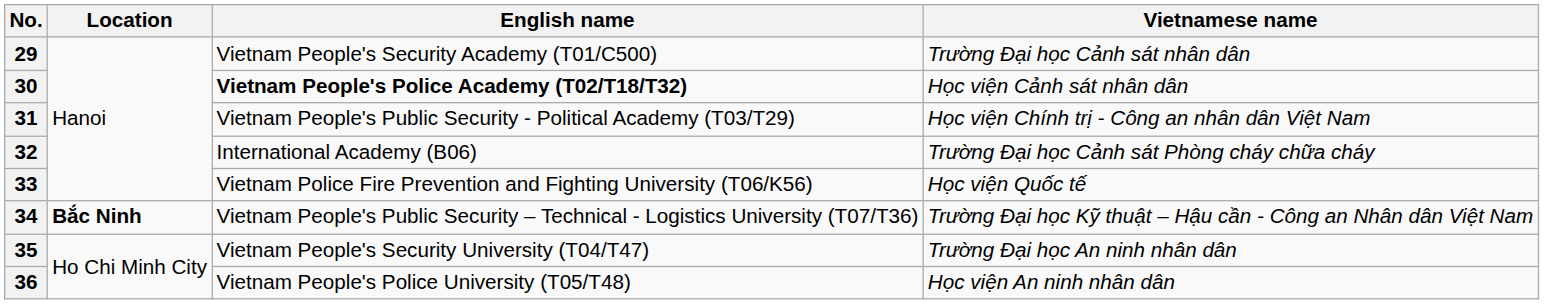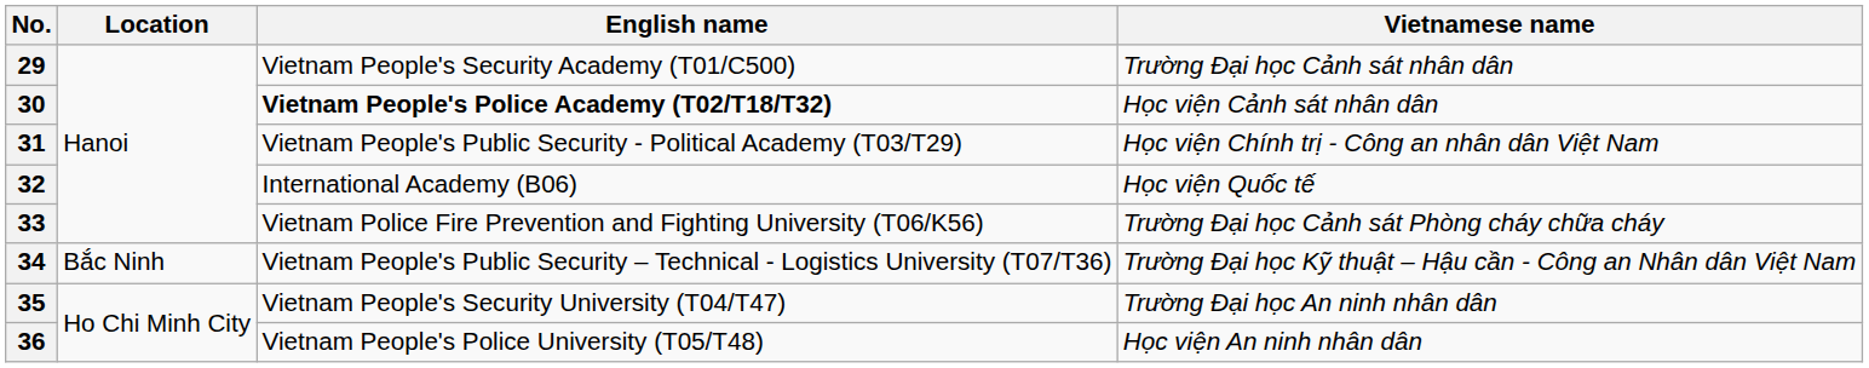32 | Vietnamese name: Trường Đại học Cảnh sát Phòng cháy chữa cháy -> Học viện Quốc tế
33 | Vietnamese name: Học viện Quốc tế -> Trường Đại học Cảnh sát Phòng cháy chữa cháy
34 | Location: bold -> normal
